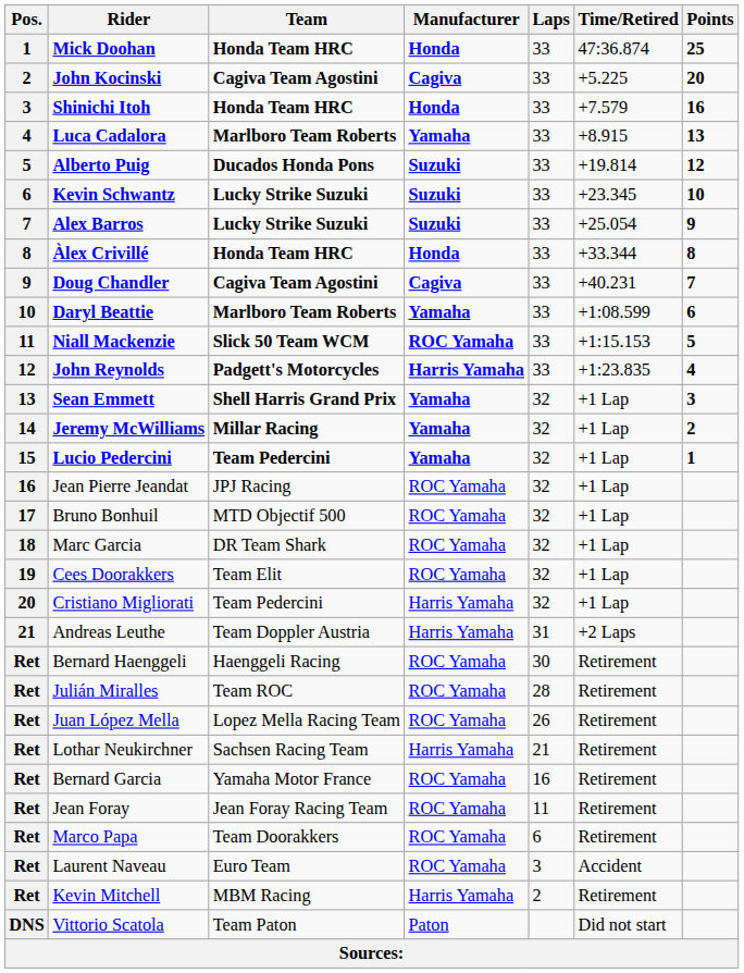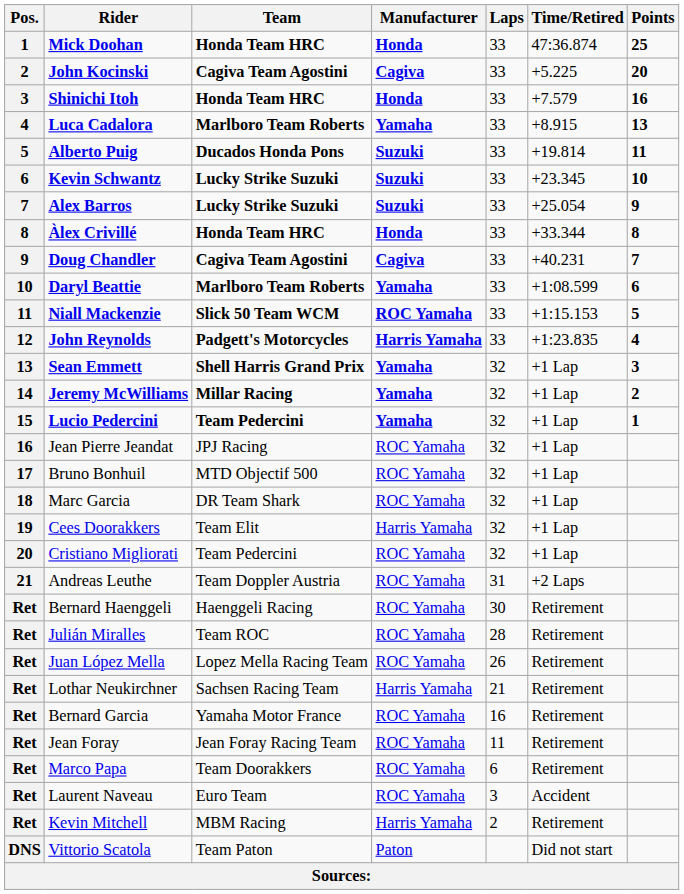Alberto Puig | Points: 12 -> 11
Cees Doorakkers | Manufacturer: ROC Yamaha -> Harris Yamaha
Cristiano Migliorati | Manufacturer: Harris Yamaha -> ROC Yamaha
Andreas Leuthe | Manufacturer: Harris Yamaha -> ROC Yamaha
